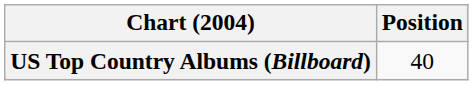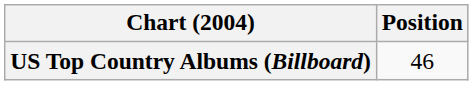US Top Country Albums (Billboard) | Position: 40 -> 46
